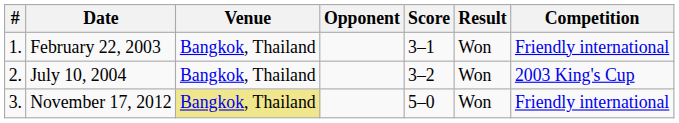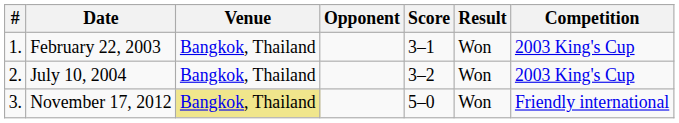February 22, 2003 | Competition: Friendly international -> 2003 King's Cup
